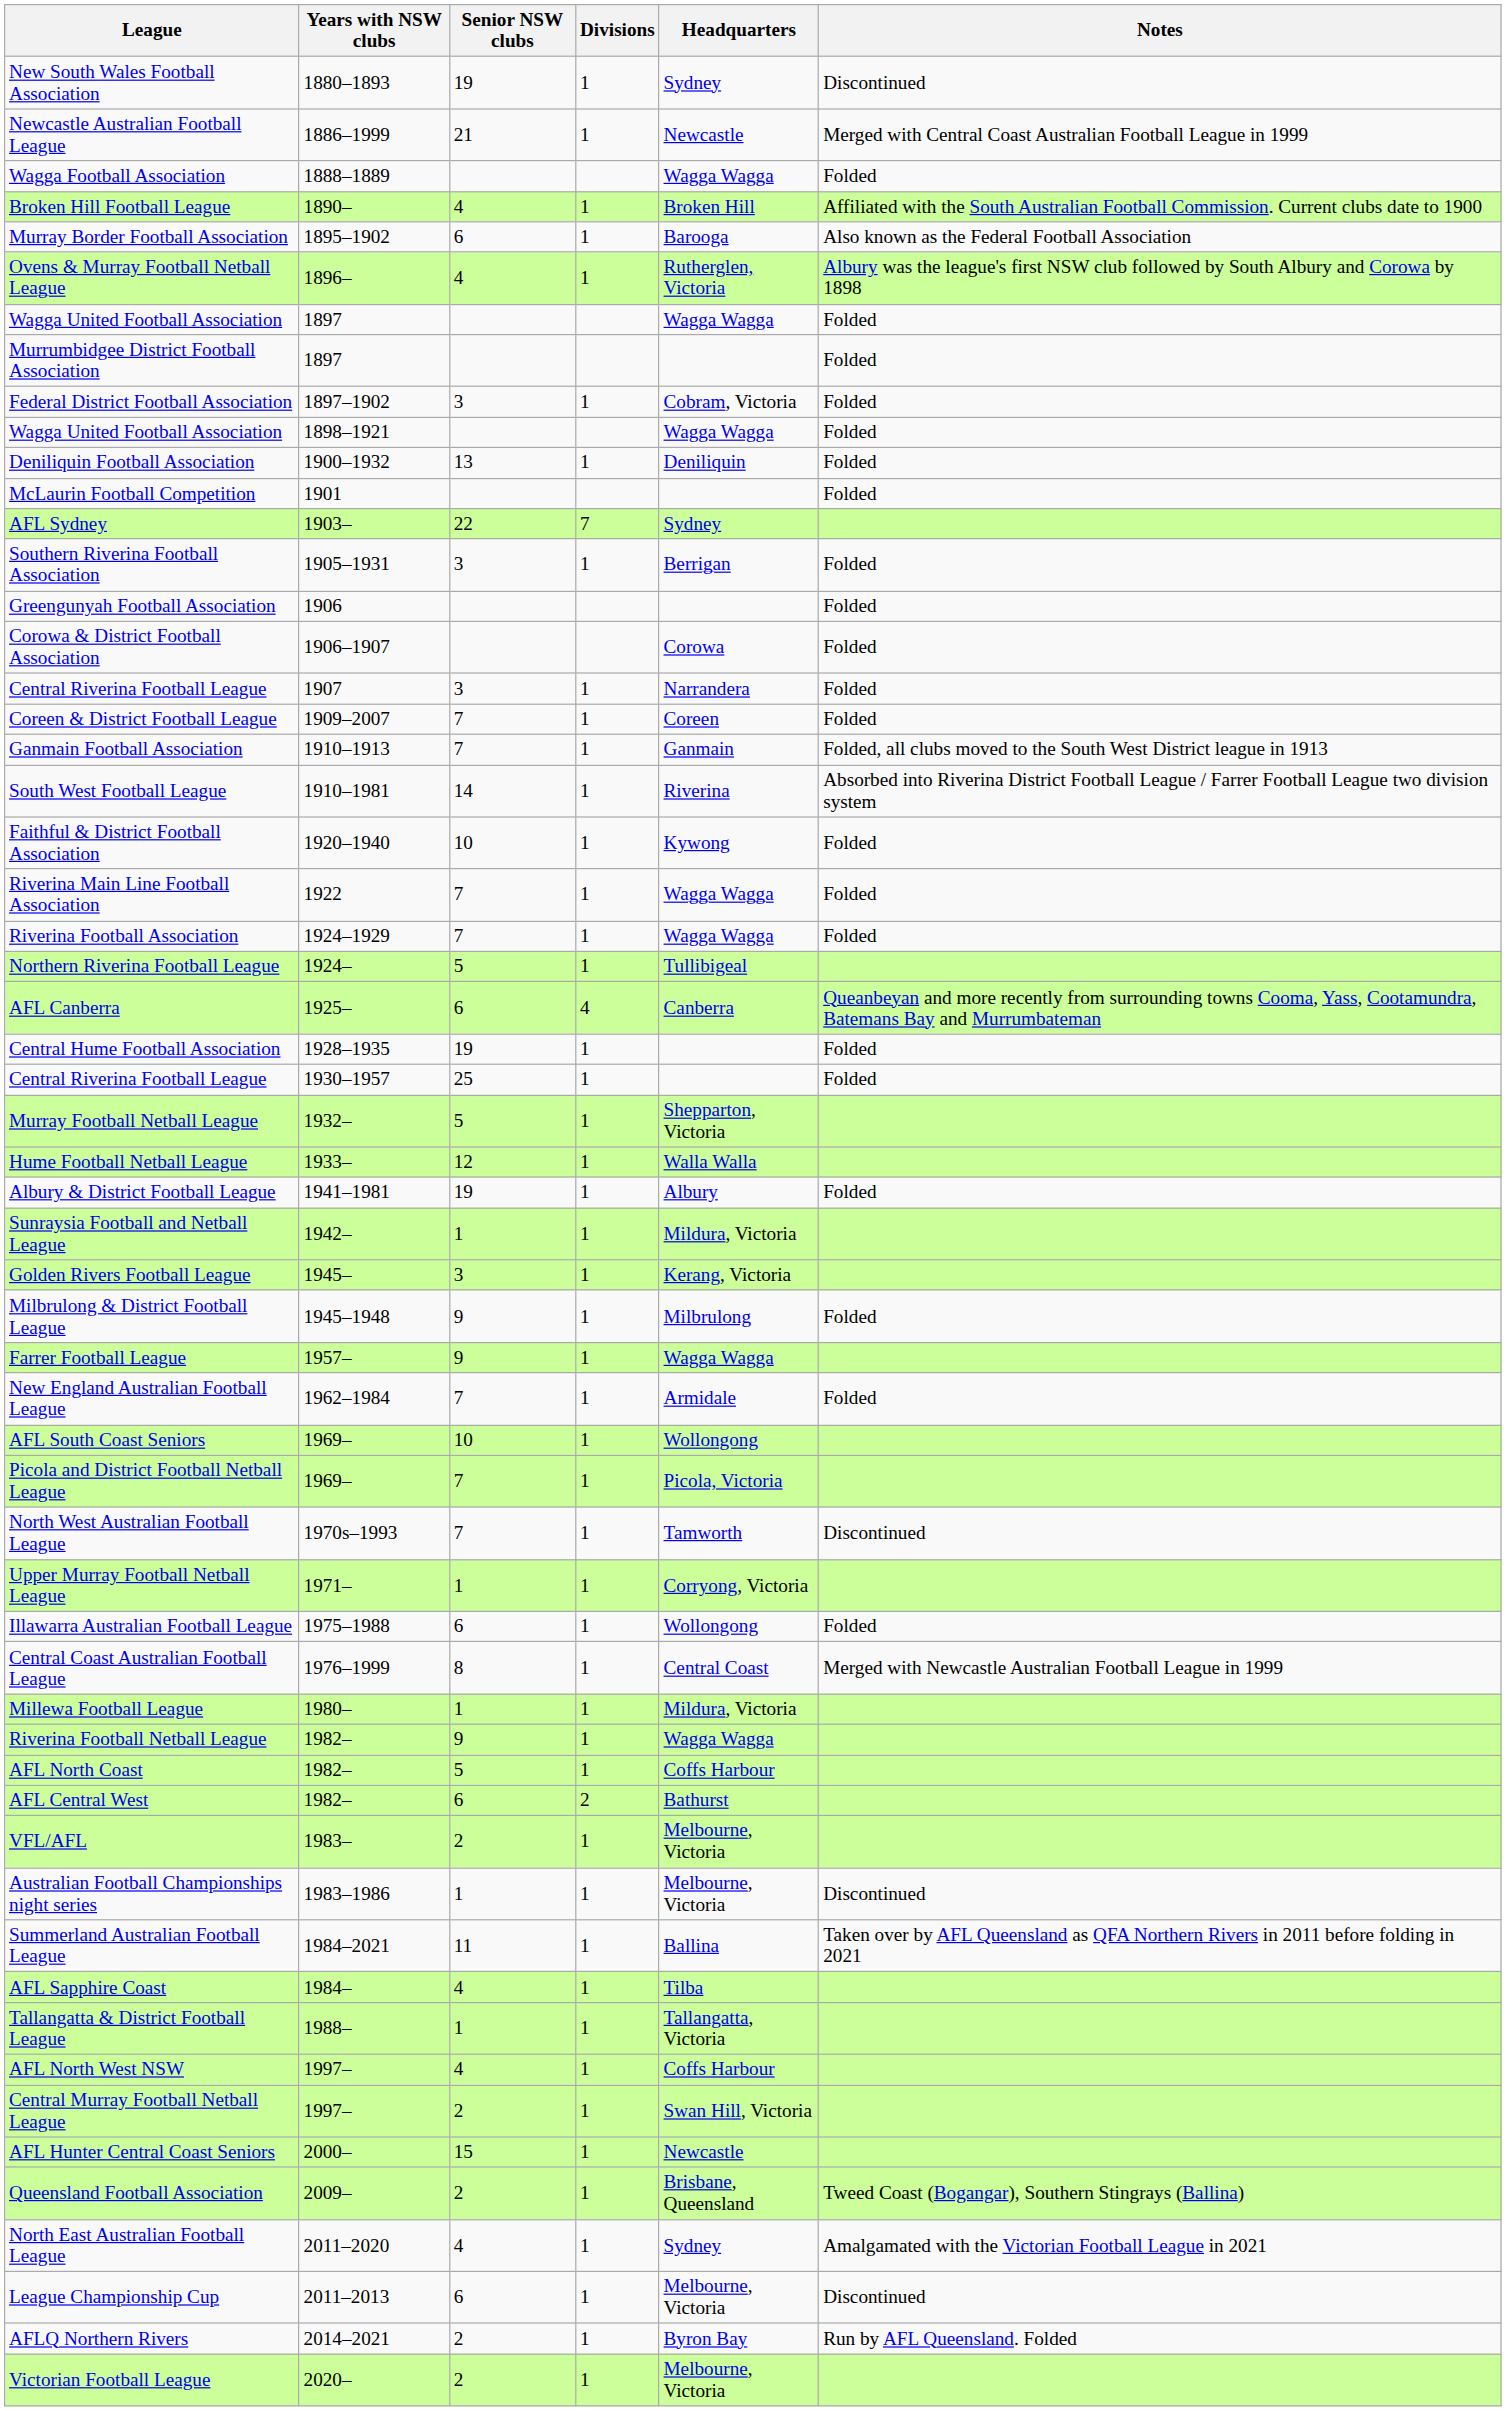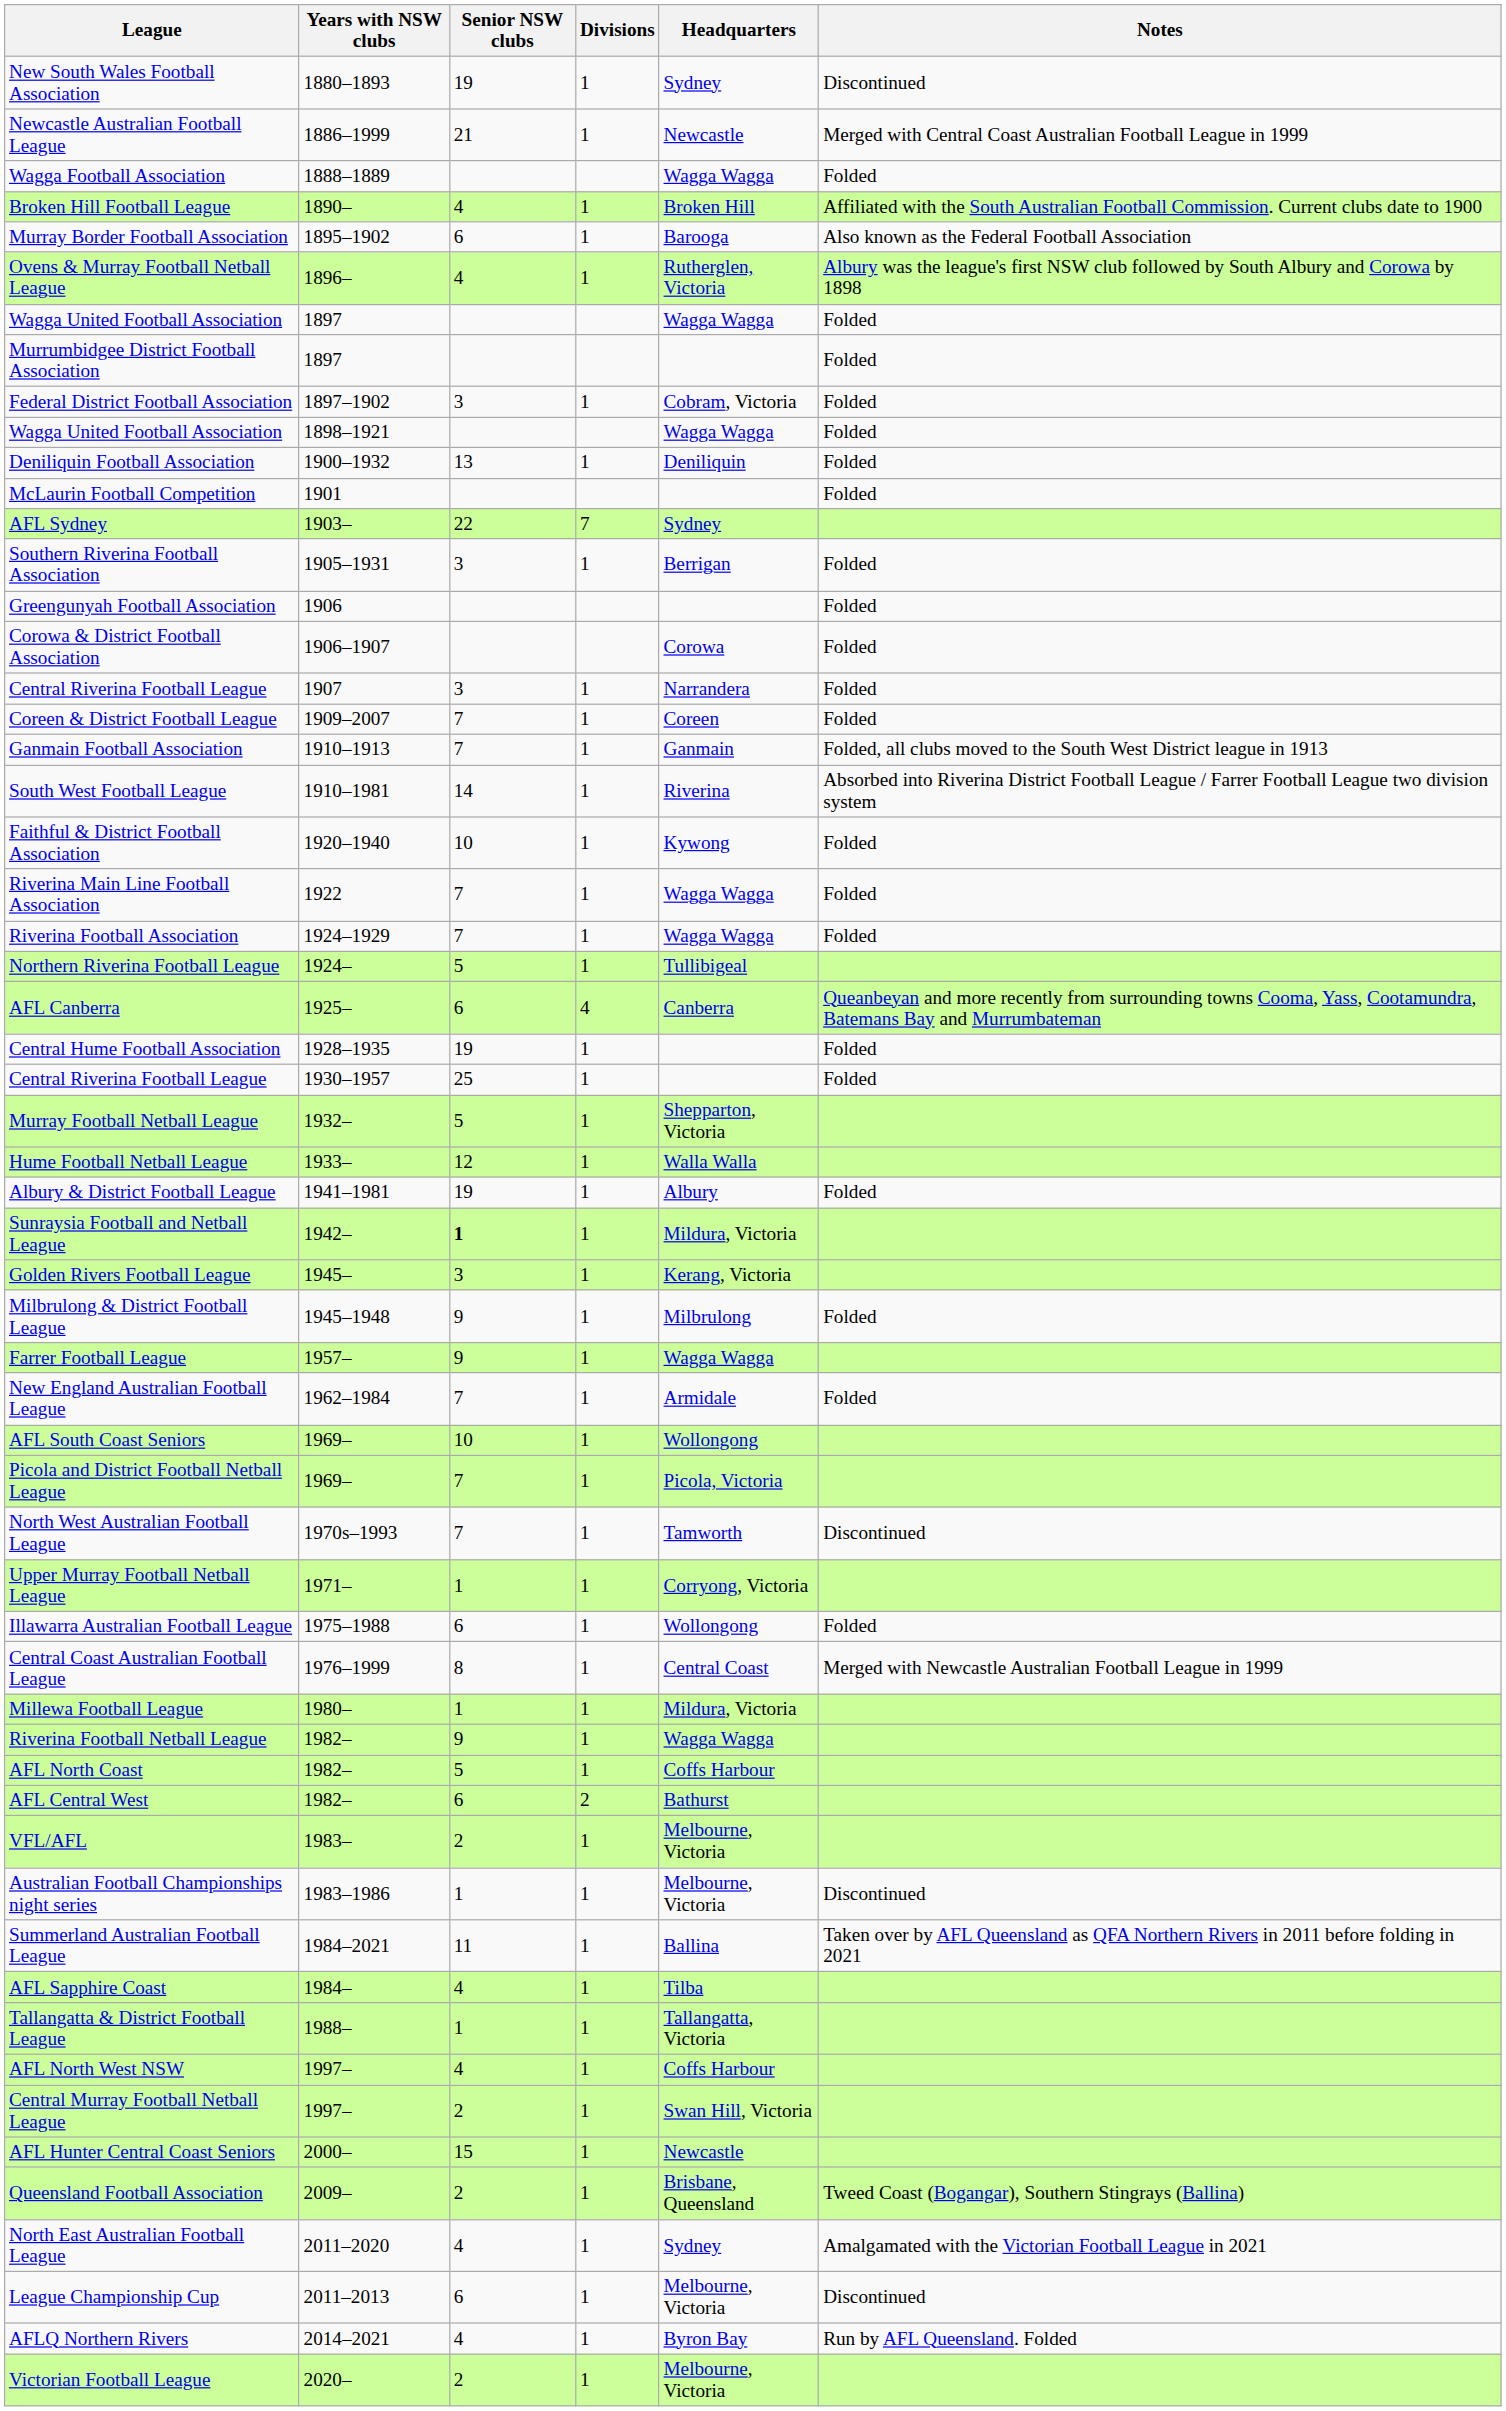Sunraysia Football and Netball League | Senior NSW clubs: normal -> bold
AFLQ Northern Rivers | Senior NSW clubs: 2 -> 4
